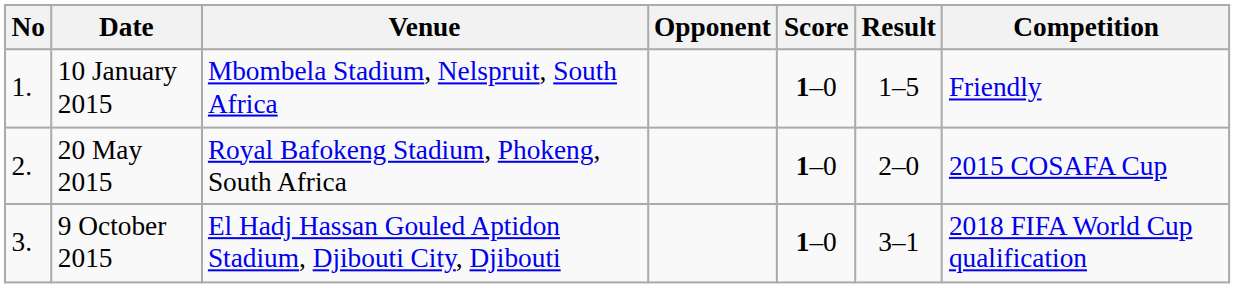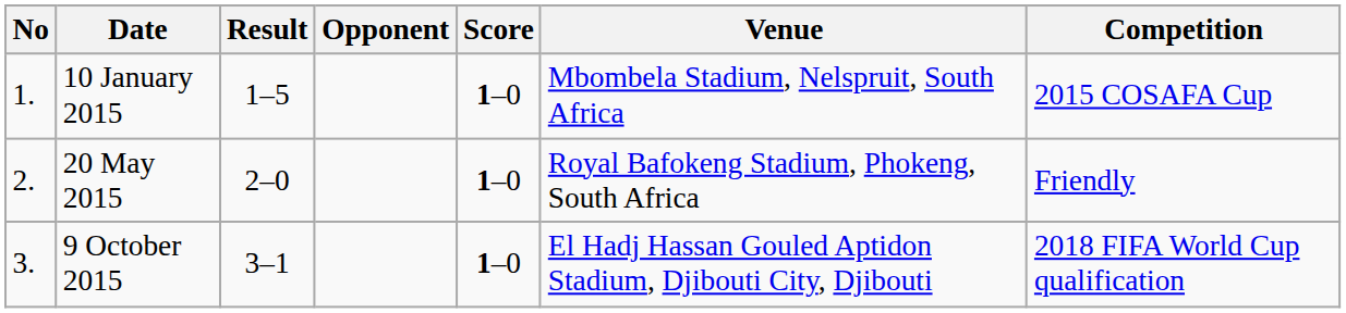columns swapped: Venue <-> Result
10 January 2015 | Competition: Friendly -> 2015 COSAFA Cup
20 May 2015 | Competition: 2015 COSAFA Cup -> Friendly
